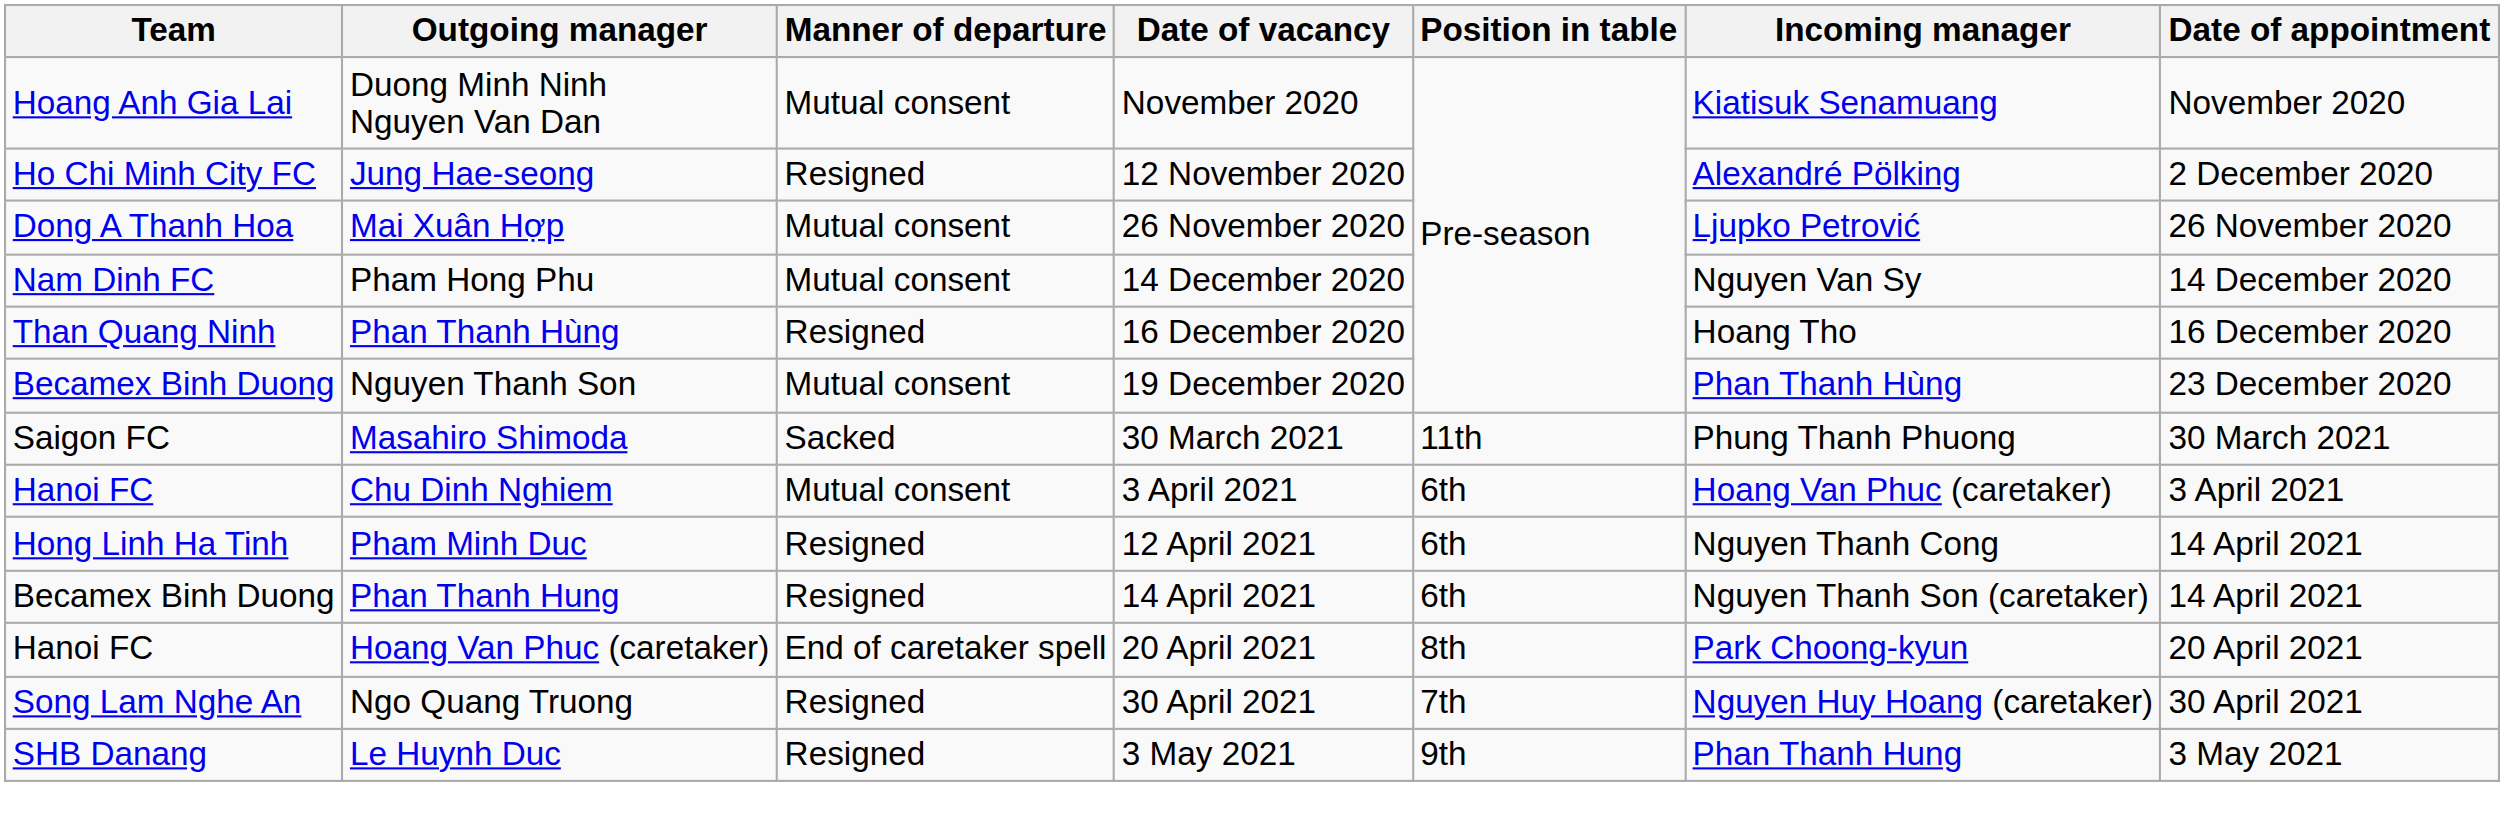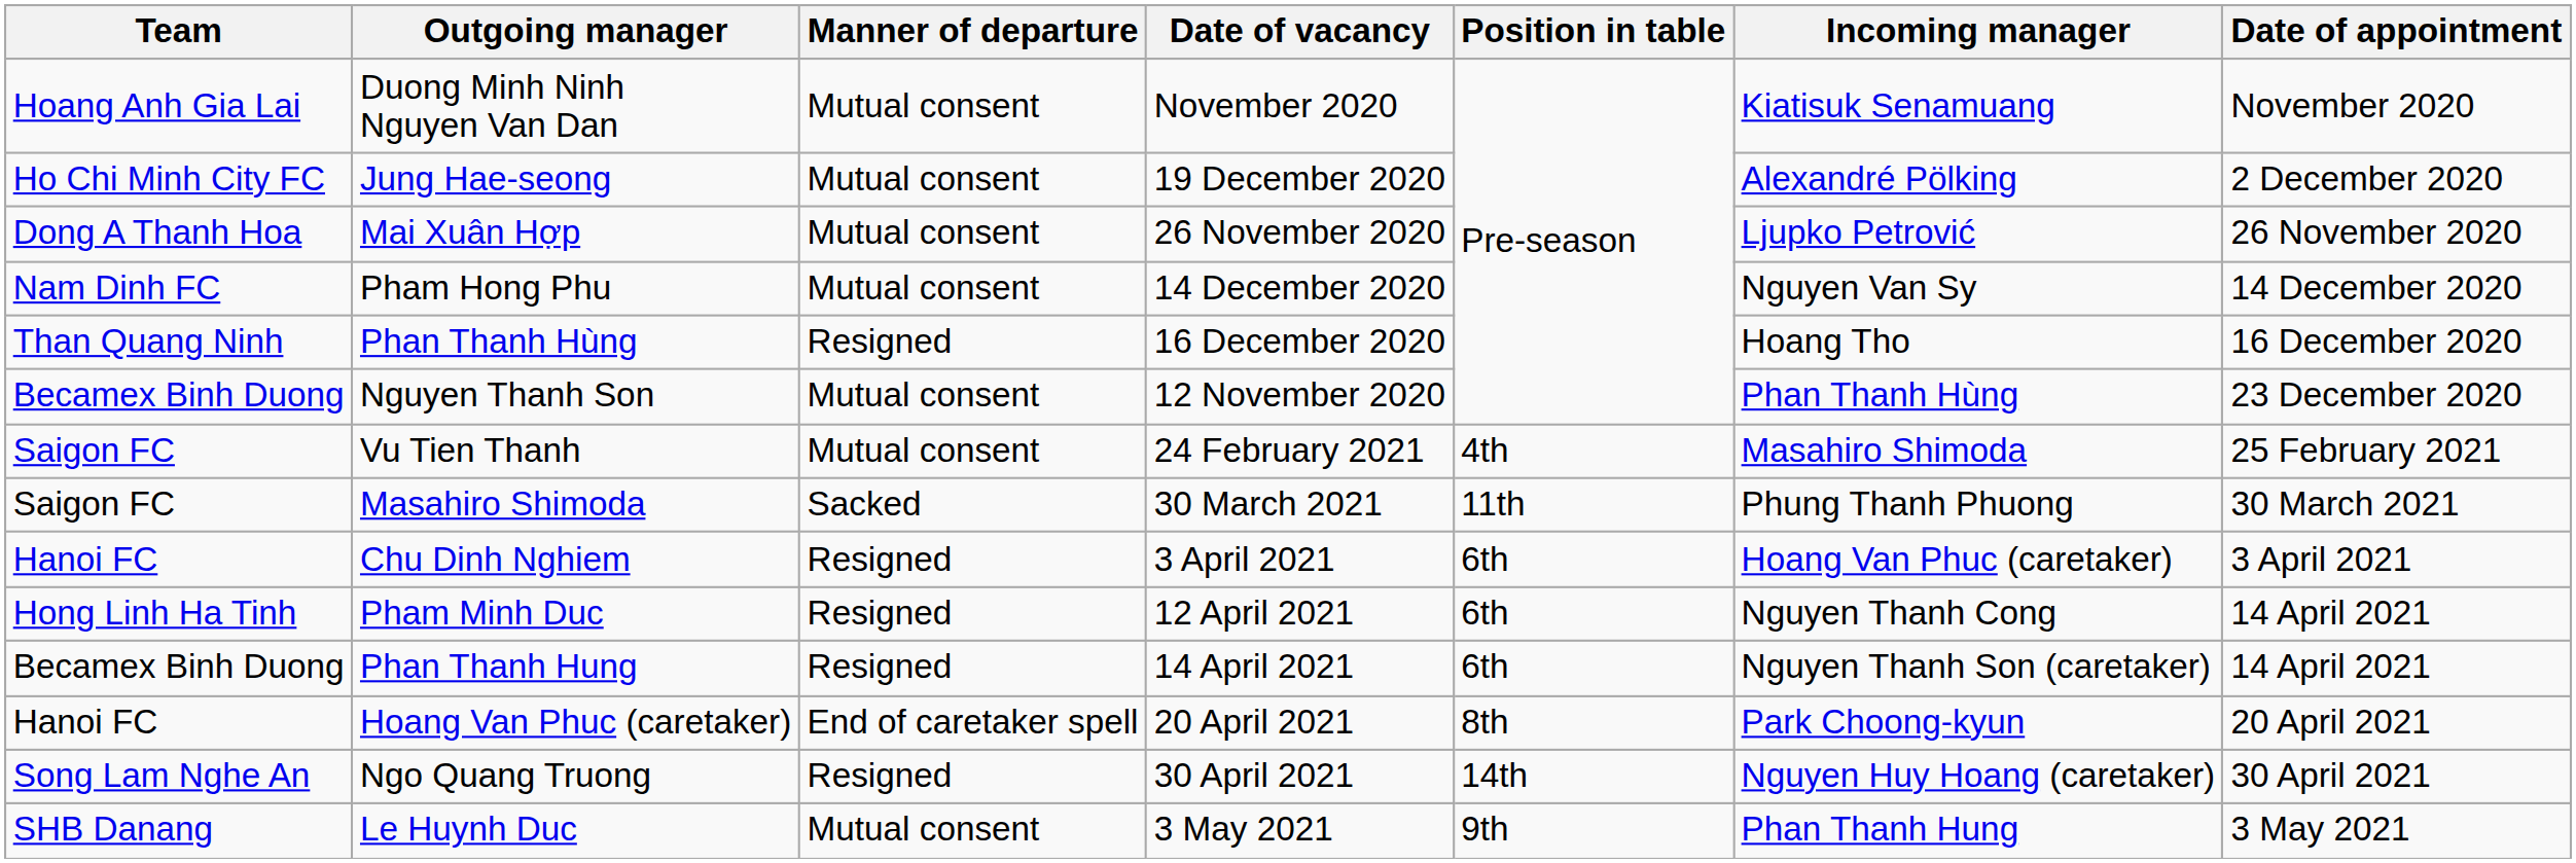Jung Hae-seong | Manner of departure: Resigned -> Mutual consent
Jung Hae-seong | Date of vacancy: 12 November 2020 -> 19 December 2020
Nguyen Thanh Son | Date of vacancy: 19 December 2020 -> 12 November 2020
+ row: Saigon FC | Vu Tien Thanh | Mutual consent | 24 February 2021 | 4th | Masahiro Shimoda | 25 February 2021
Chu Dinh Nghiem | Manner of departure: Mutual consent -> Resigned
Ngo Quang Truong | Position in table: 7th -> 14th
Le Huynh Duc | Manner of departure: Resigned -> Mutual consent
